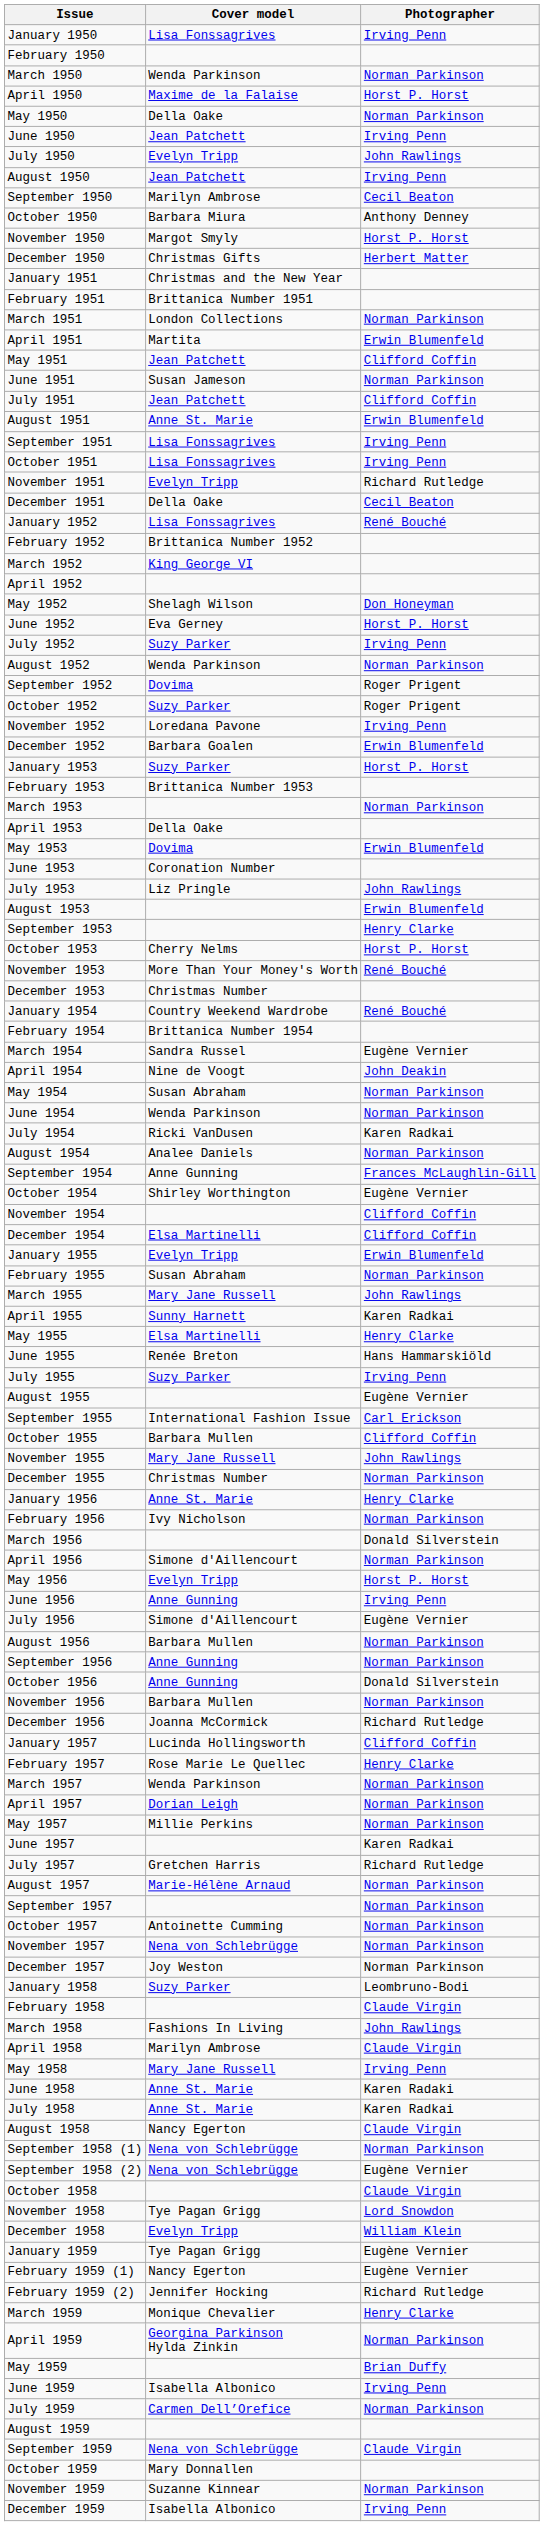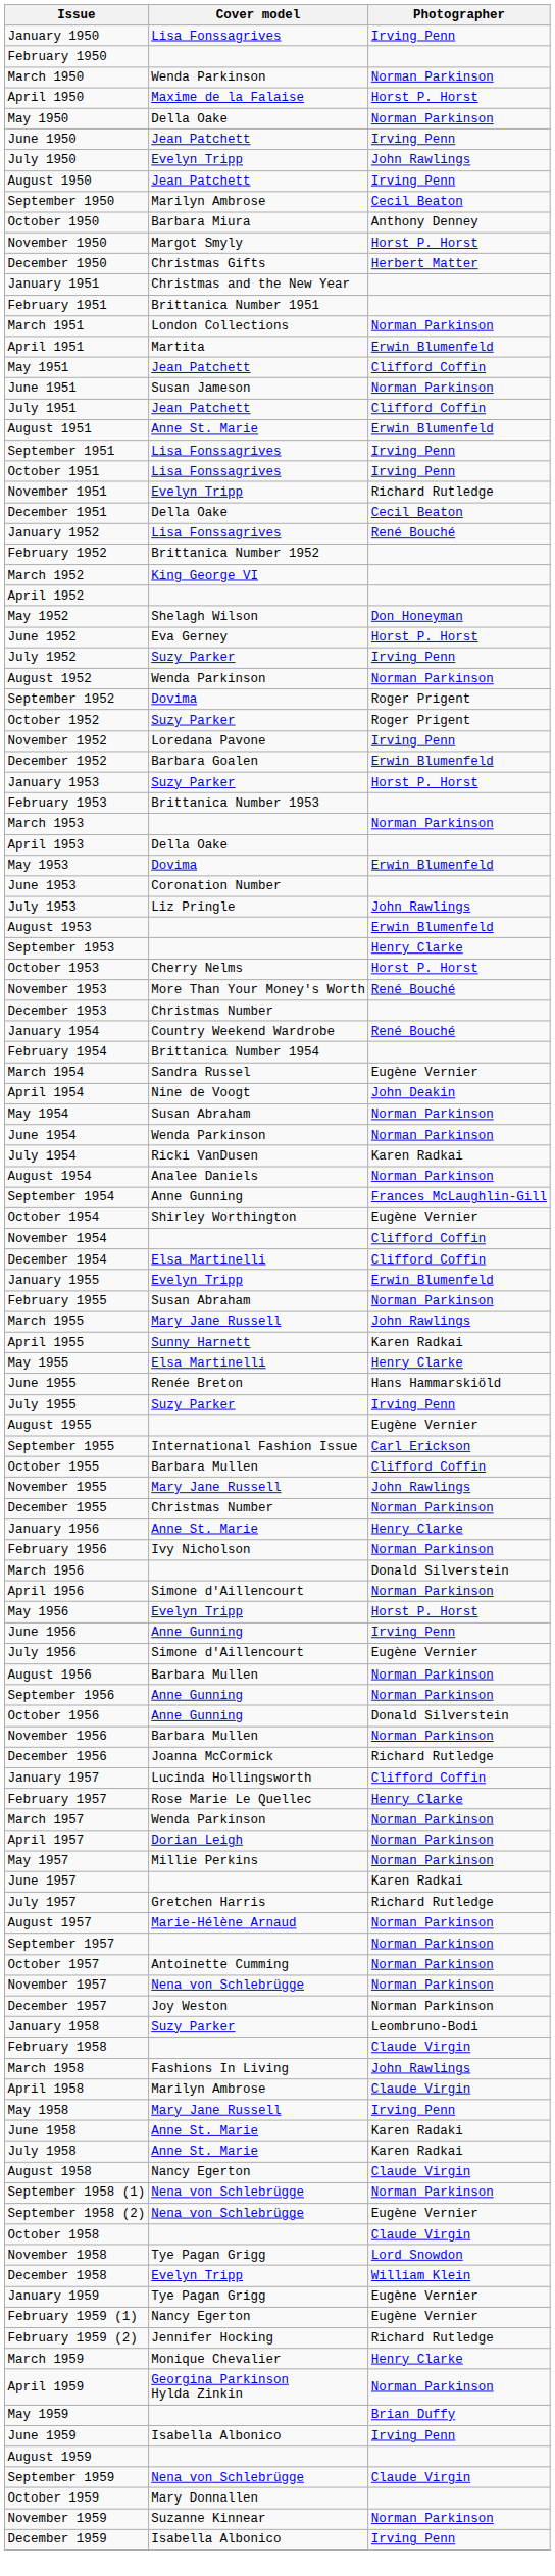- row: July 1959 | Carmen Dell’Orefice | Norman Parkinson
